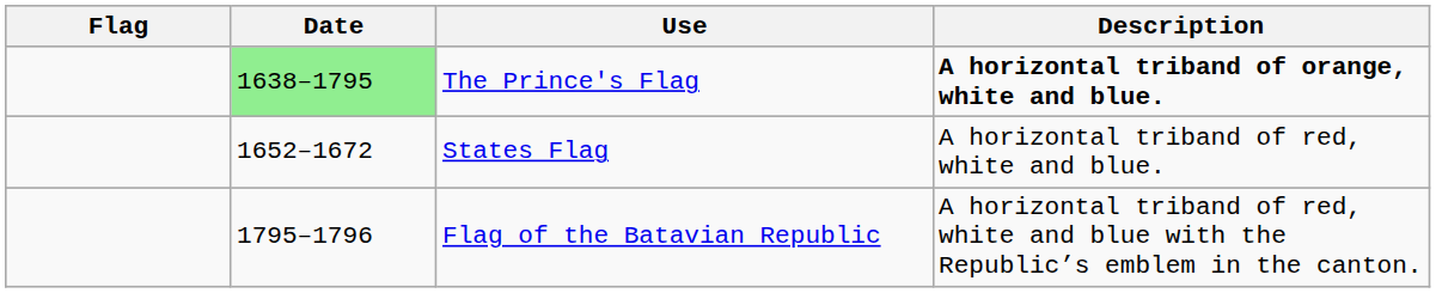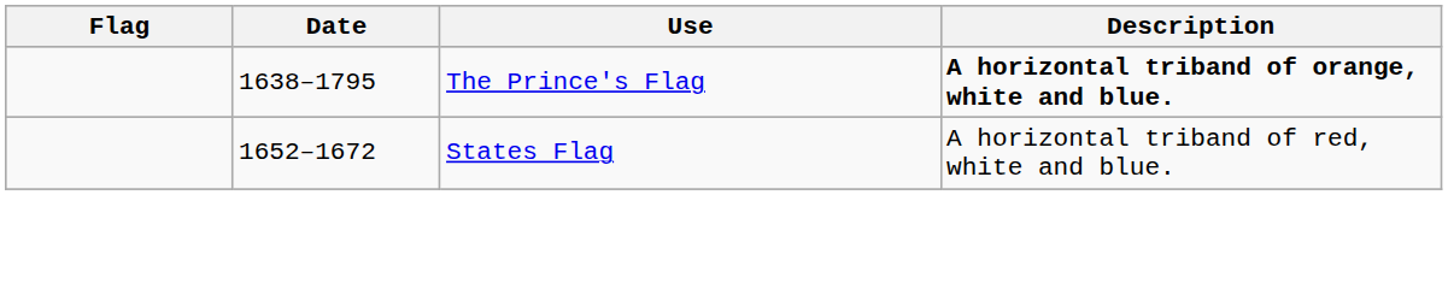The Prince's Flag | Date: lightgreen background -> no background
- row: 1795–1796 | Flag of the Batavian Republic | A horizontal triband of red, white and blue with the Republic’s emblem in the canton.
